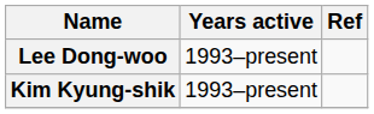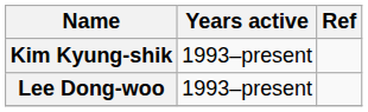rows swapped: Kim Kyung-shik <-> Lee Dong-woo
